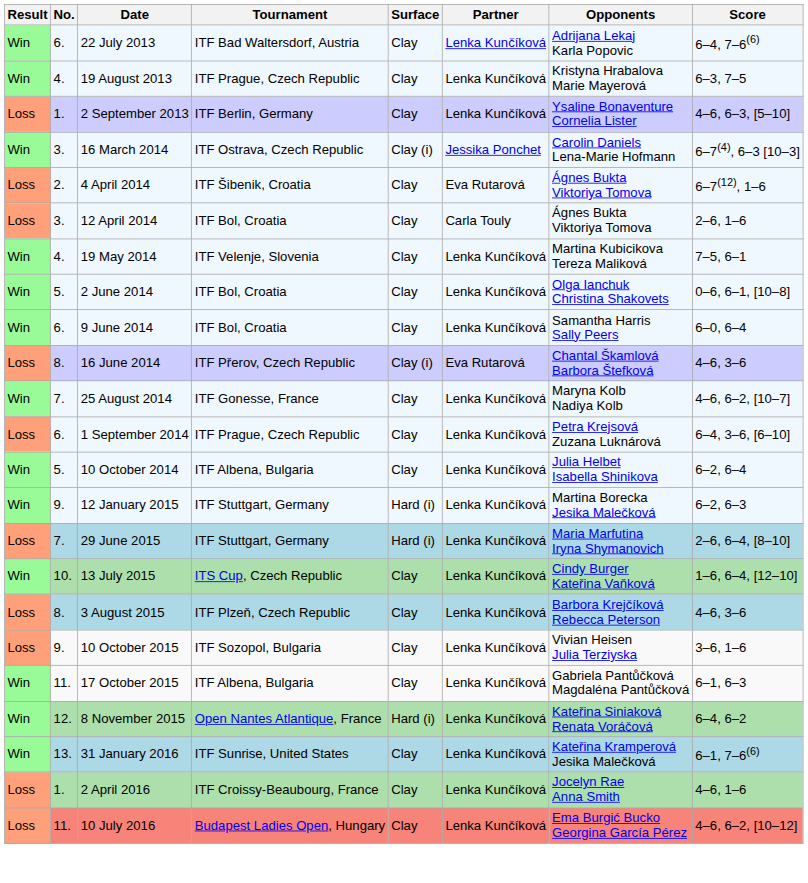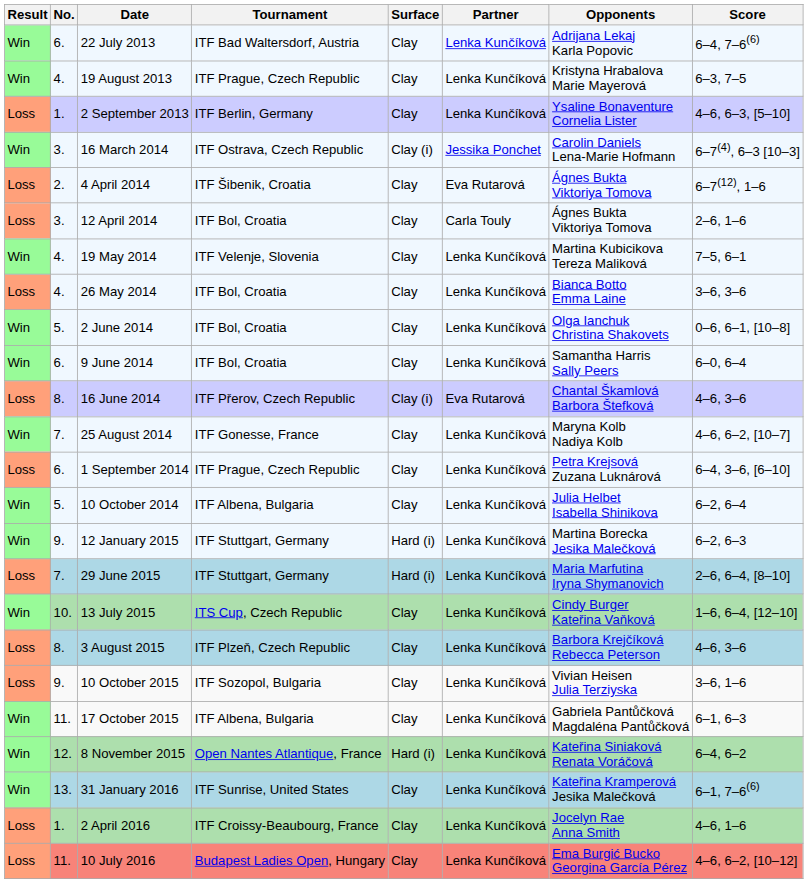+ row: Loss | 4. | 26 May 2014 | ITF Bol, Croatia | Clay | Lenka Kunčíková | Bianca Botto Emma Laine | 3–6, 3–6
